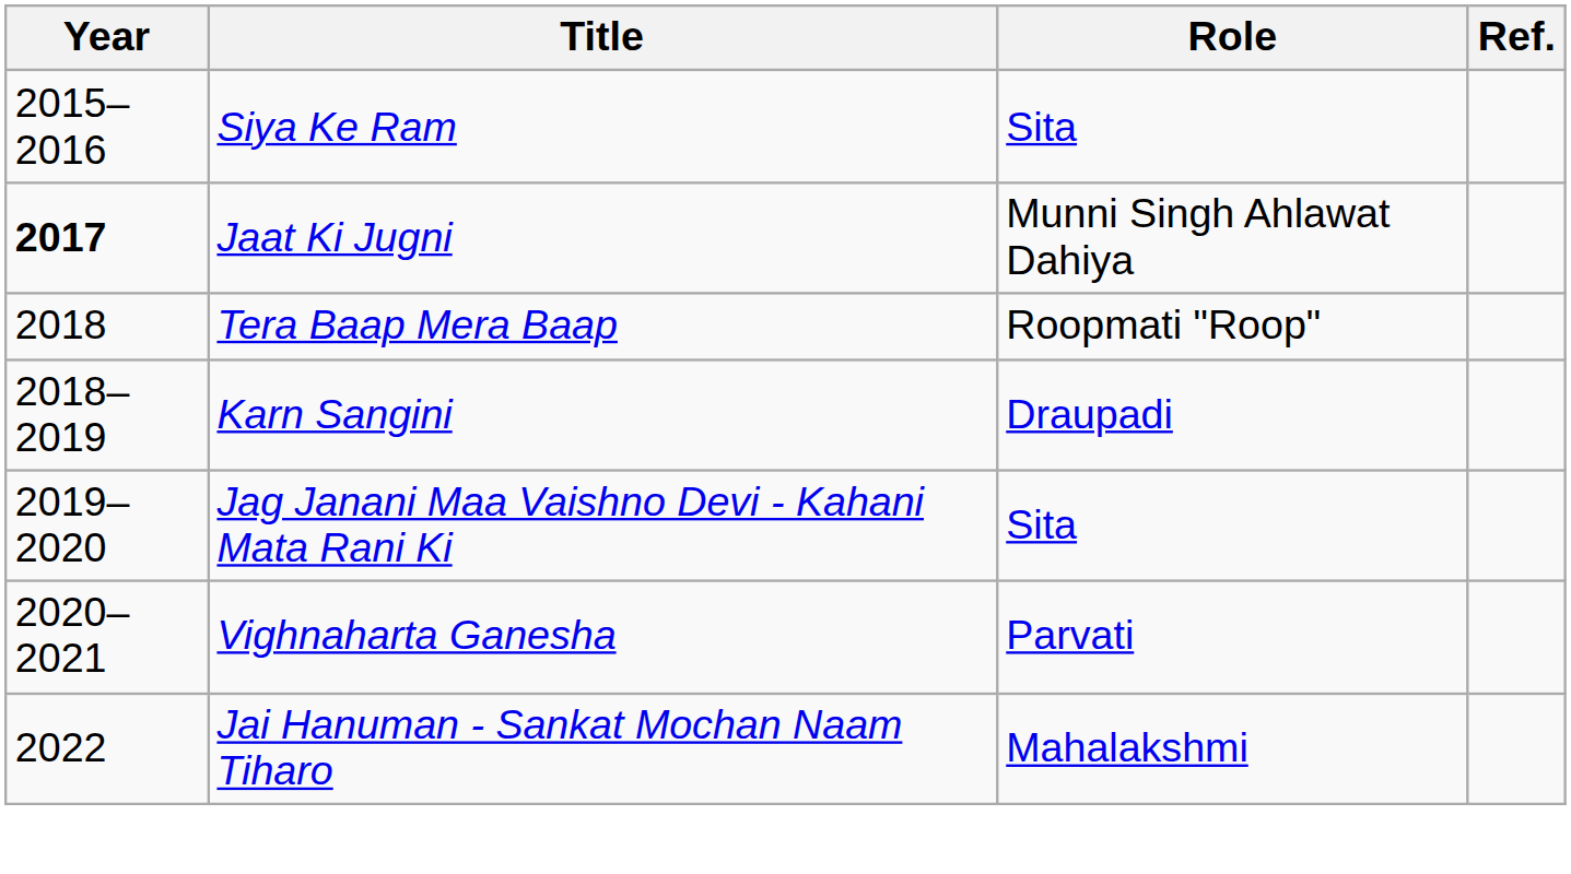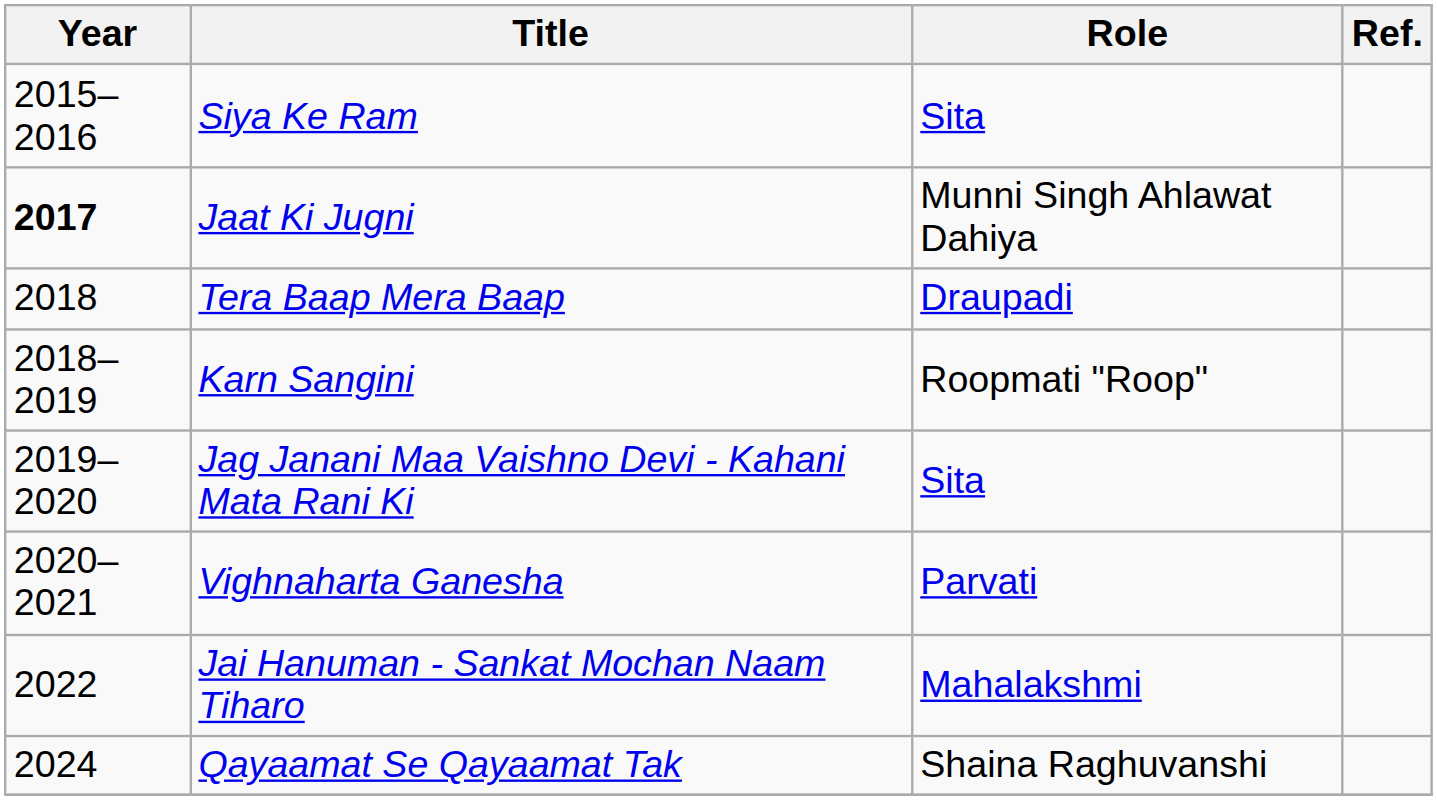Tera Baap Mera Baap | Role: Roopmati "Roop" -> Draupadi
Karn Sangini | Role: Draupadi -> Roopmati "Roop"
+ row: 2024 | Qayaamat Se Qayaamat Tak | Shaina Raghuvanshi
